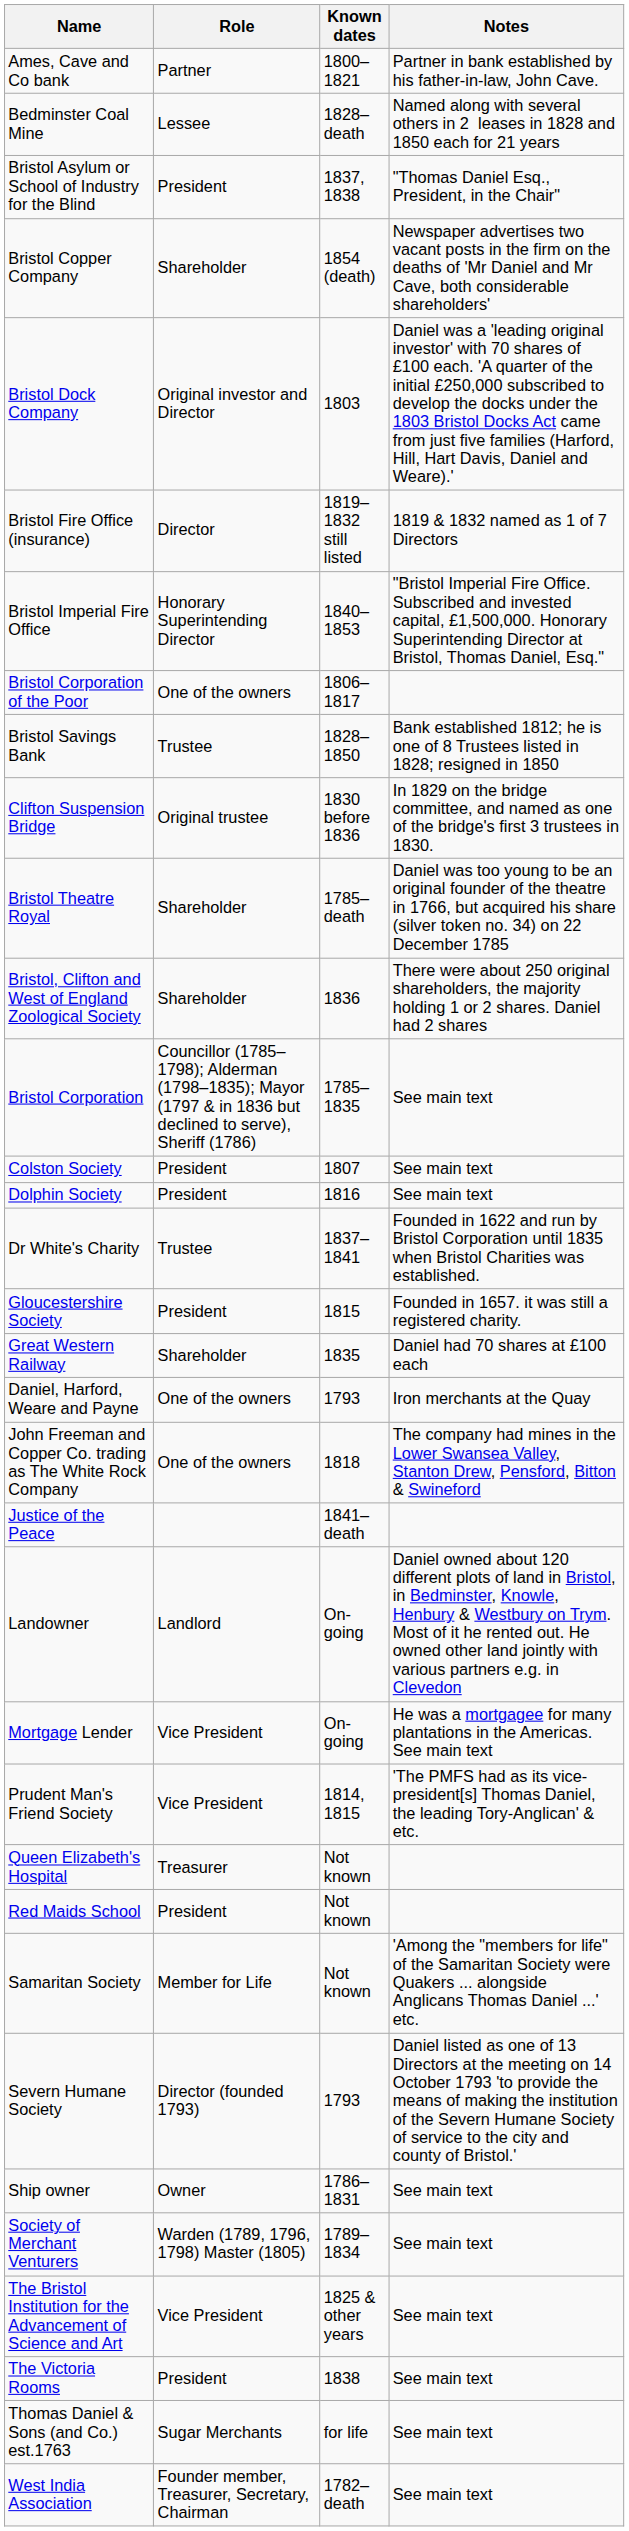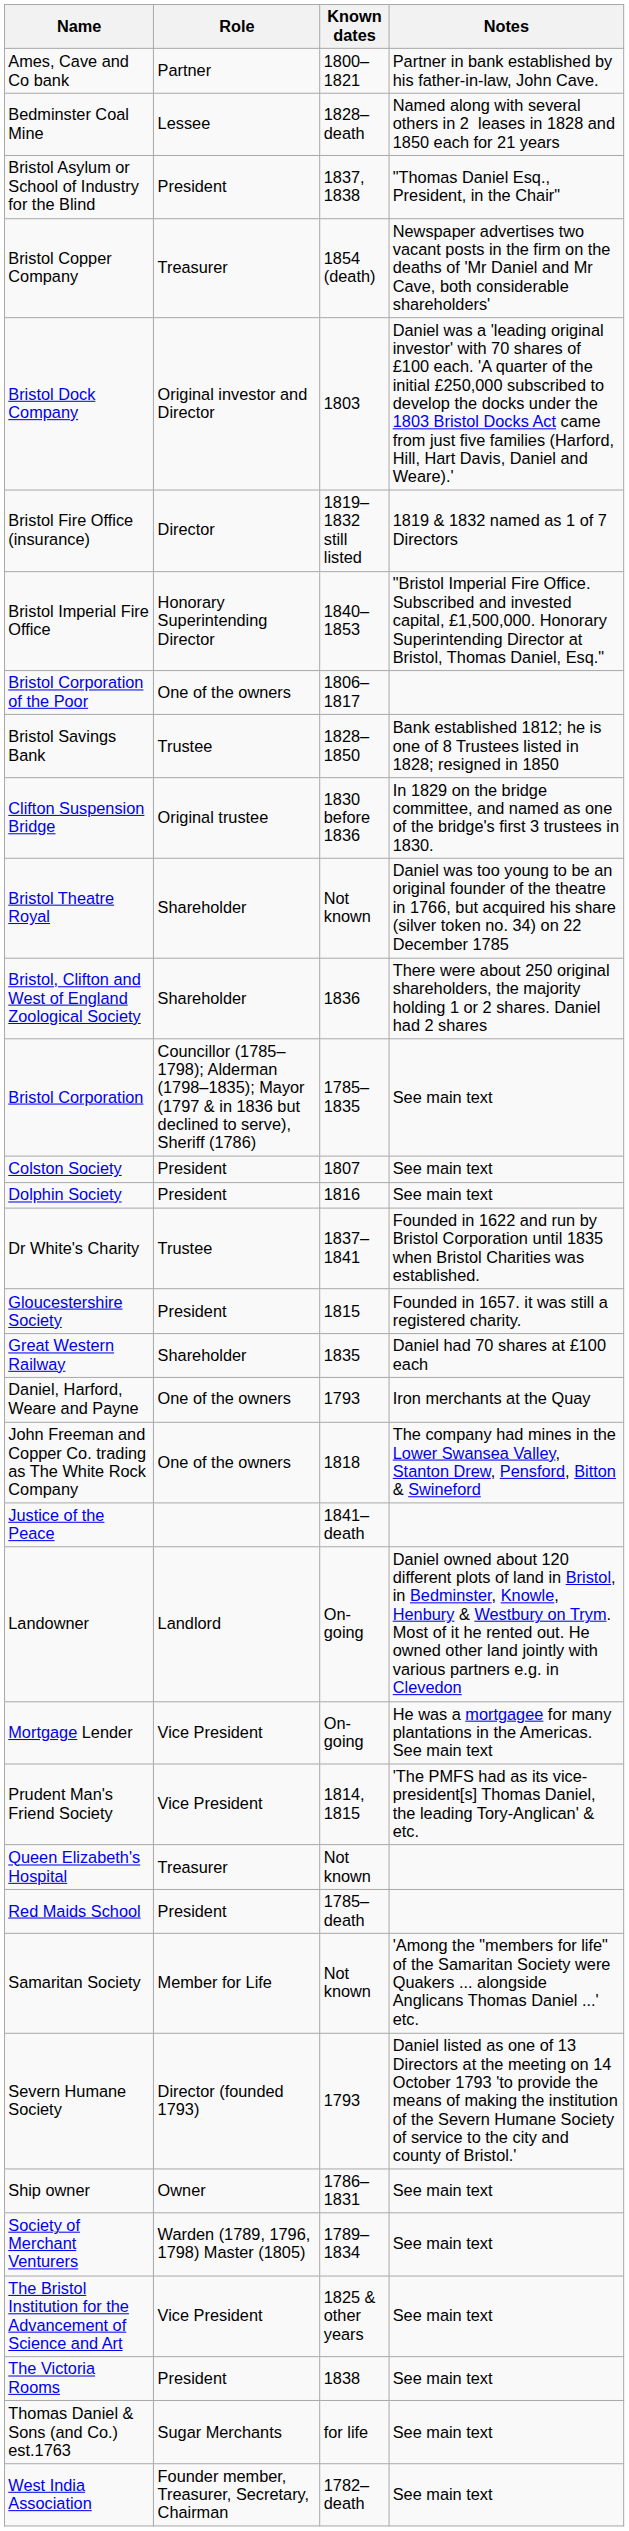Bristol Copper Company | Role: Shareholder -> Treasurer
Bristol Theatre Royal | Known dates: 1785–death -> Not known
Red Maids School | Known dates: Not known -> 1785–death
